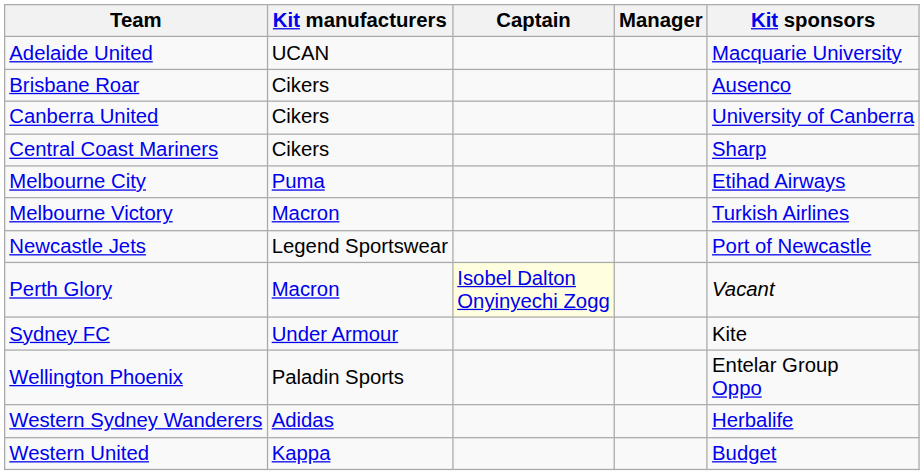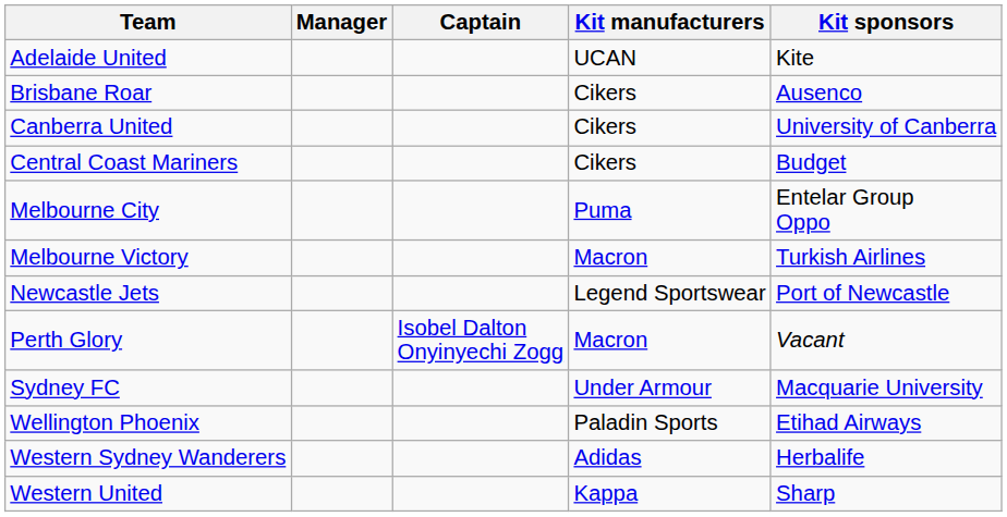columns swapped: Manager <-> Kit manufacturers
Adelaide United | Kit sponsors: Macquarie University -> Kite
Central Coast Mariners | Kit sponsors: Sharp -> Budget
Melbourne City | Kit sponsors: Etihad Airways -> Entelar Group Oppo
Perth Glory | Captain: lightyellow background -> no background
Sydney FC | Kit sponsors: Kite -> Macquarie University
Wellington Phoenix | Kit sponsors: Entelar Group Oppo -> Etihad Airways
Western United | Kit sponsors: Budget -> Sharp
